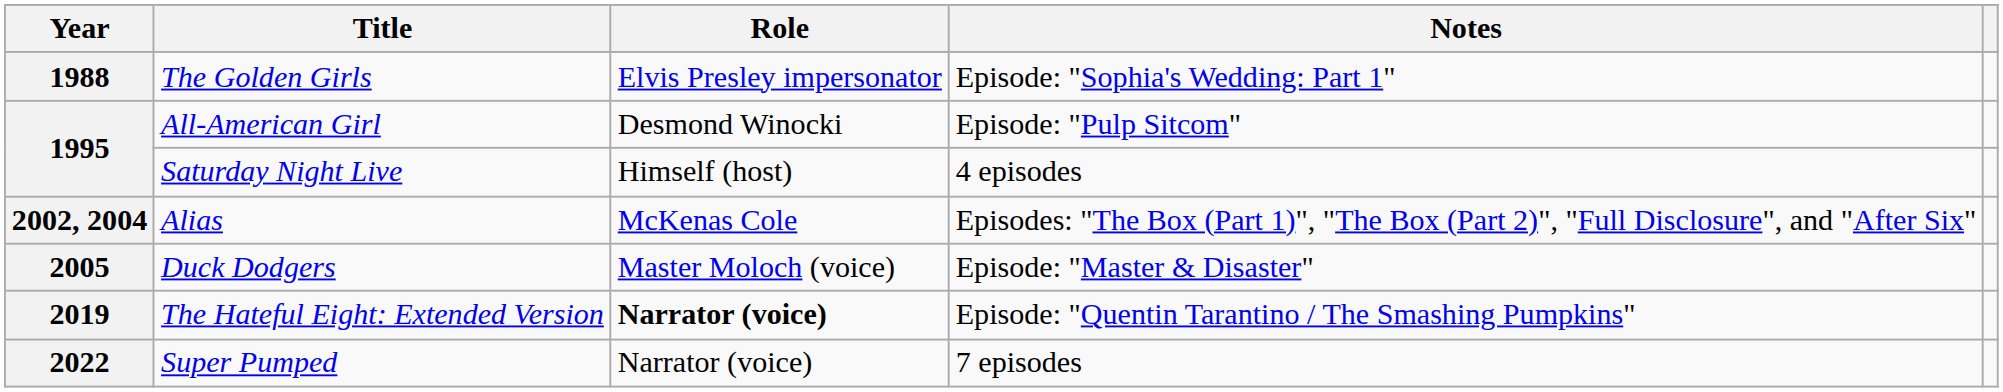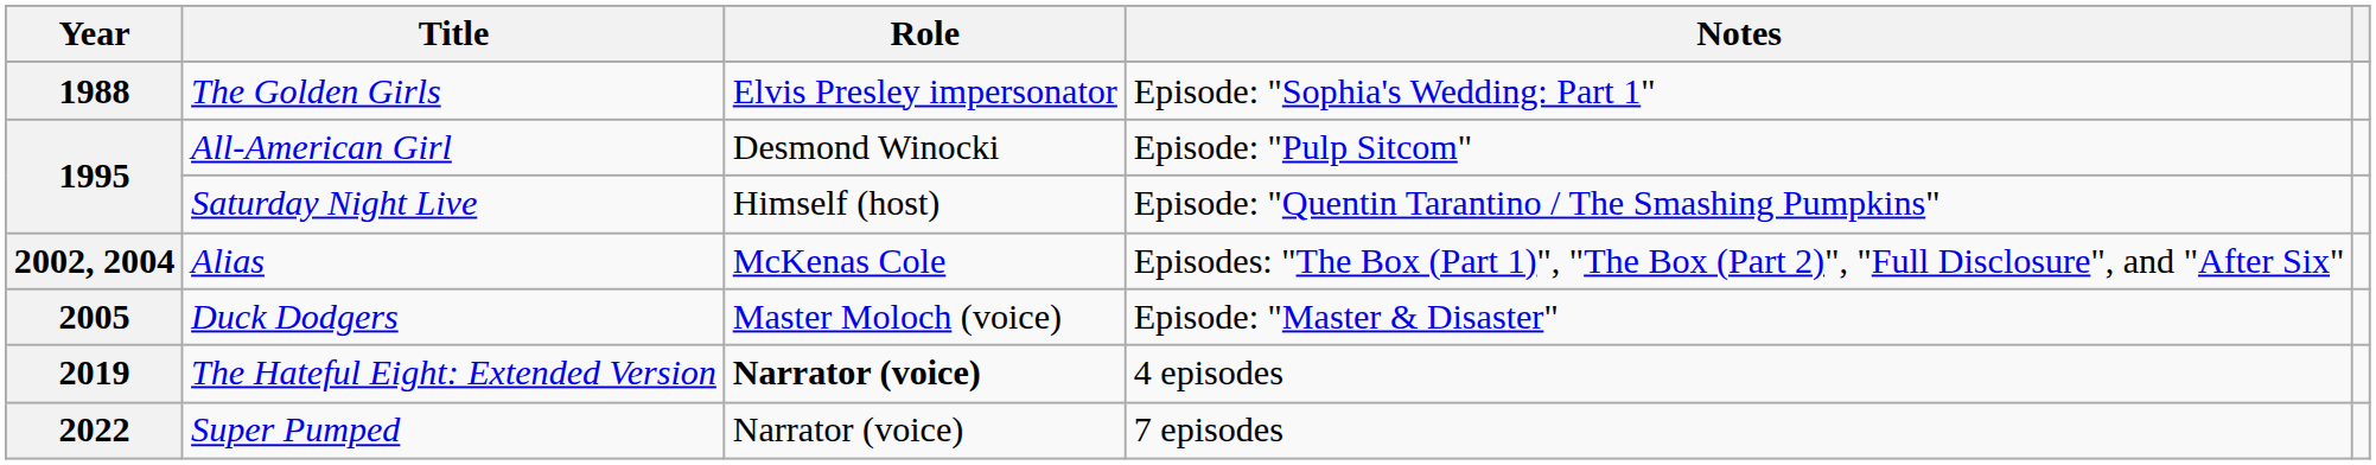Saturday Night Live | Notes: 4 episodes -> Episode: "Quentin Tarantino / The Smashing Pumpkins"
The Hateful Eight: Extended Version | Notes: Episode: "Quentin Tarantino / The Smashing Pumpkins" -> 4 episodes
